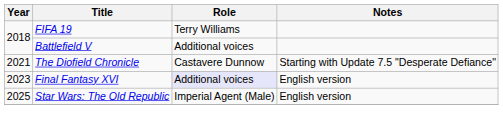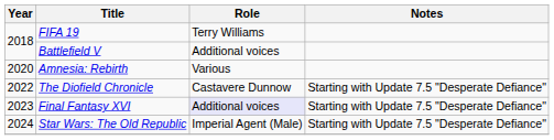+ row: 2020 | Amnesia: Rebirth | Various
The Diofield Chronicle | Year: 2021 -> 2022
Final Fantasy XVI | Notes: English version -> Starting with Update 7.5 "Desperate Defiance"
Star Wars: The Old Republic | Year: 2025 -> 2024
Star Wars: The Old Republic | Notes: English version -> Starting with Update 7.5 "Desperate Defiance"
